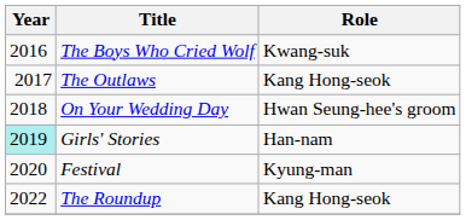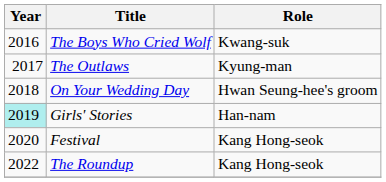The Outlaws | Role: Kang Hong-seok -> Kyung-man
Festival | Role: Kyung-man -> Kang Hong-seok
